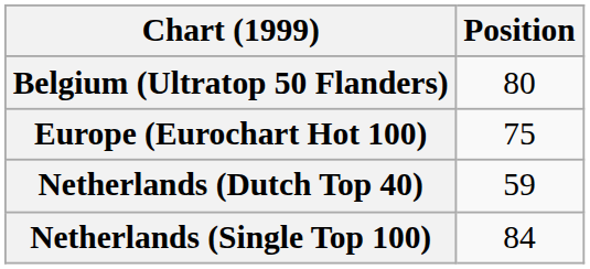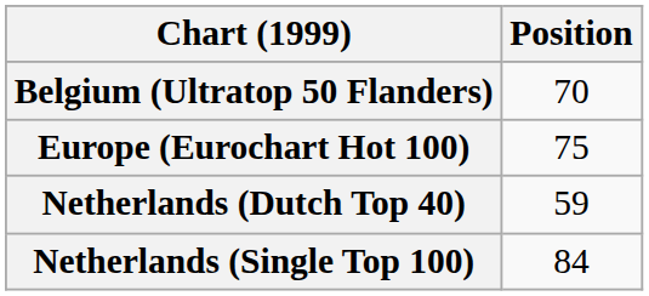Belgium (Ultratop 50 Flanders) | Position: 80 -> 70
